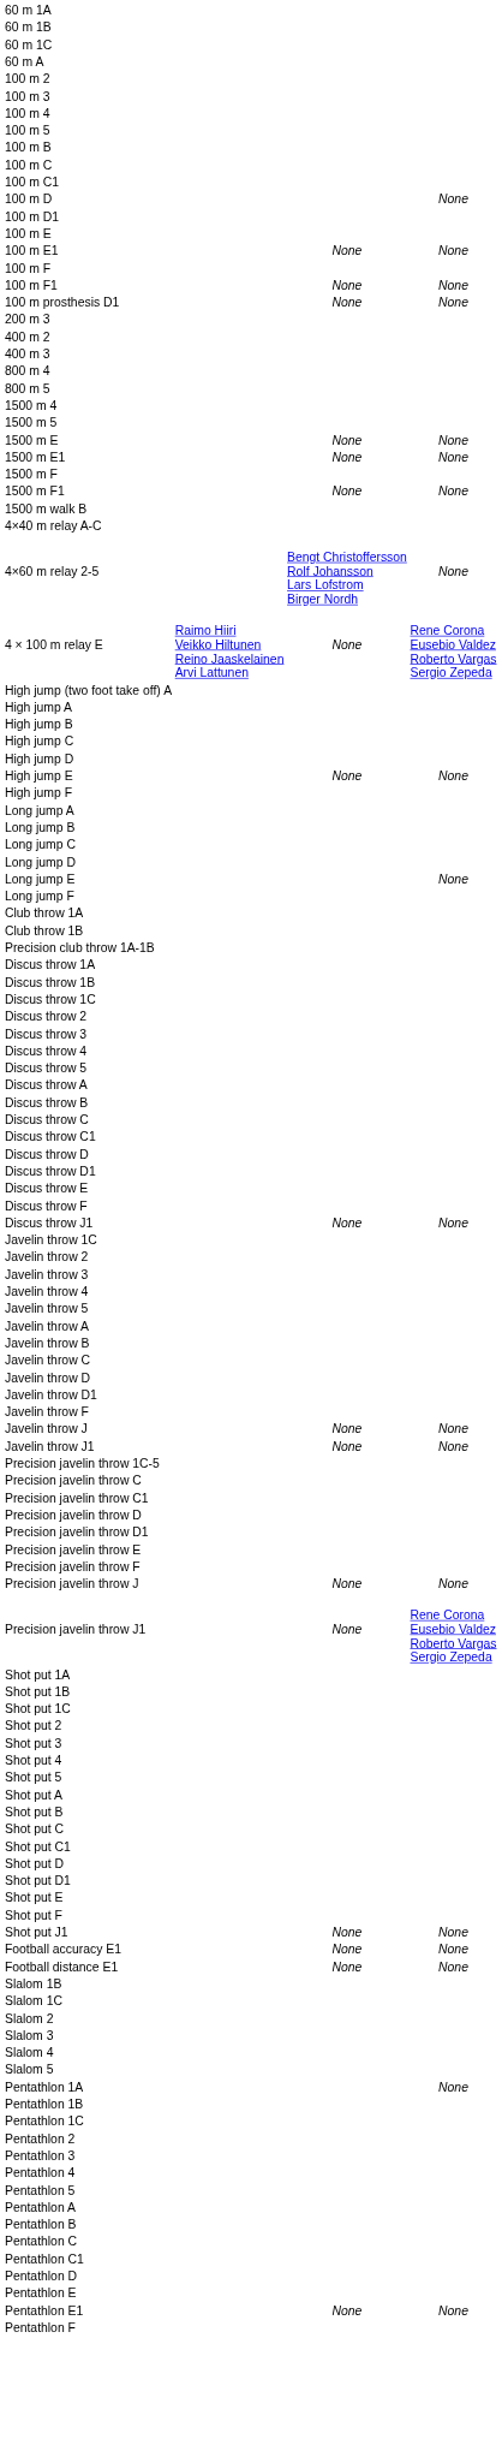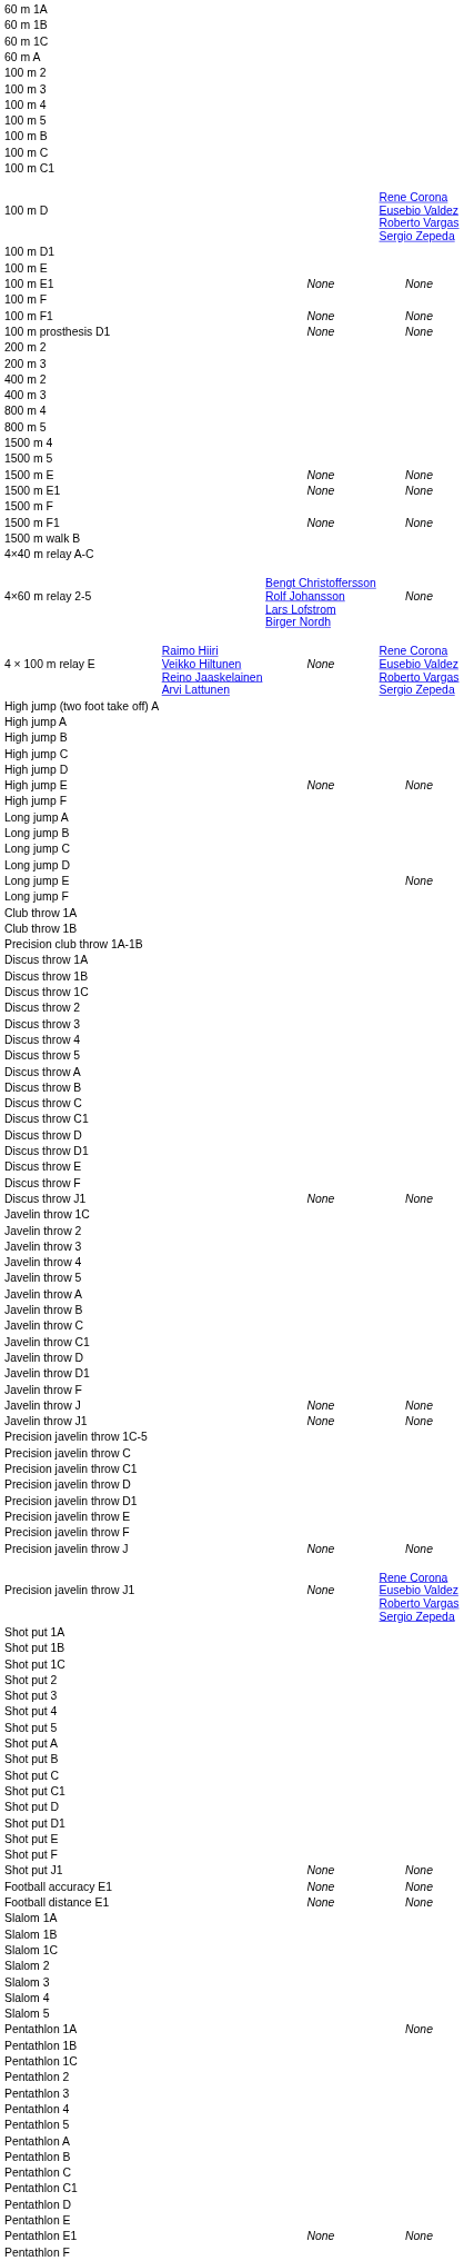100 m D | column 4: None -> Rene Corona Eusebio Valdez Roberto Vargas Sergio Zepeda
+ row: 200 m 2
+ row: Javelin throw C1
+ row: Slalom 1A
